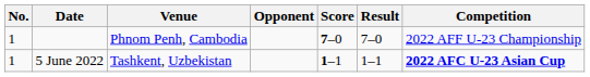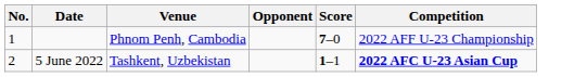- column: Result | 7–0 | 1–1
5 June 2022 | No.: 1 -> 2
